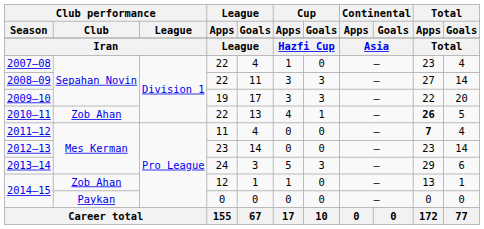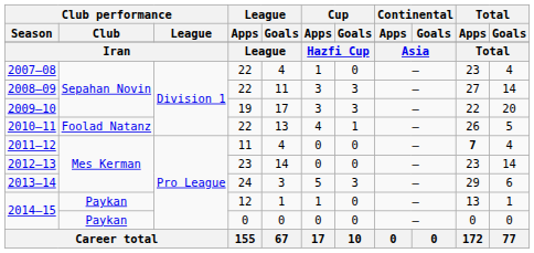2010–11 | Club performance / Club: Zob Ahan -> Foolad Natanz
2010–11 | Total / Apps: bold -> normal
2014–15 / 12 | Club performance / Club: Zob Ahan -> Paykan
